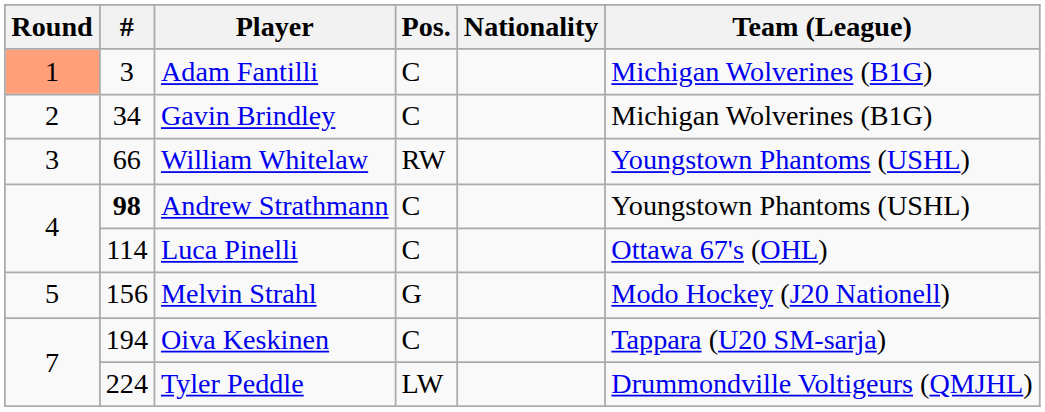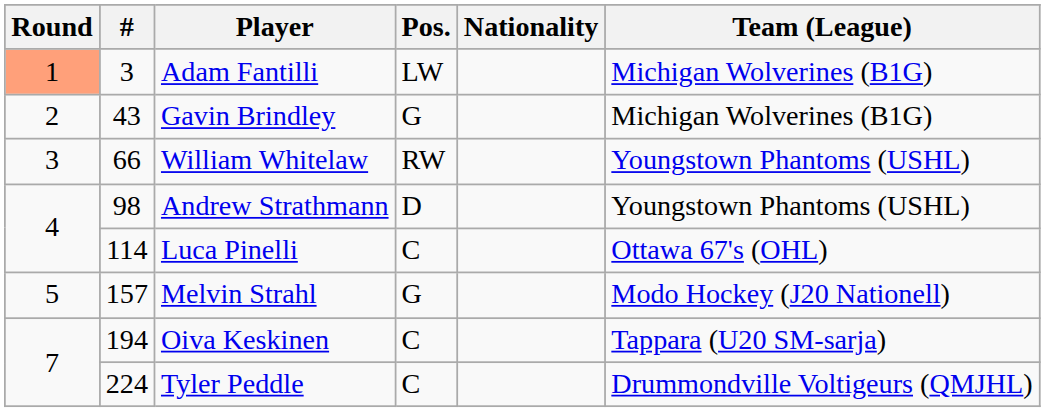Adam Fantilli | Pos.: C -> LW
Gavin Brindley | #: 34 -> 43
Gavin Brindley | Pos.: C -> G
Andrew Strathmann | #: bold -> normal
Andrew Strathmann | Pos.: C -> D
Melvin Strahl | #: 156 -> 157
Tyler Peddle | Pos.: LW -> C
